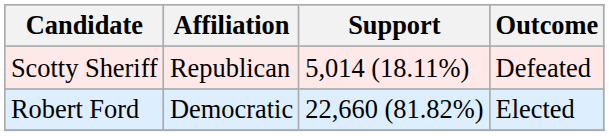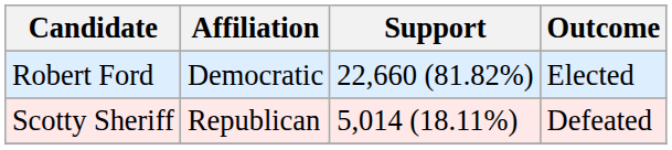rows swapped: Robert Ford <-> Scotty Sheriff
